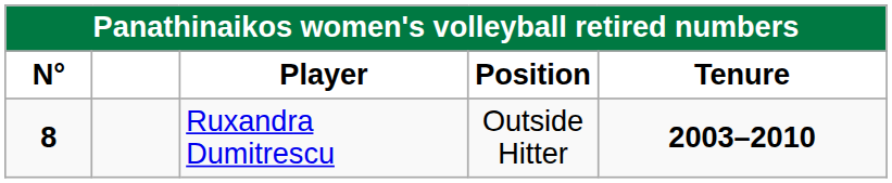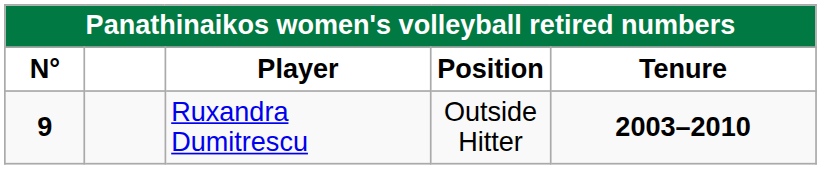Ruxandra Dumitrescu | N°: 8 -> 9
